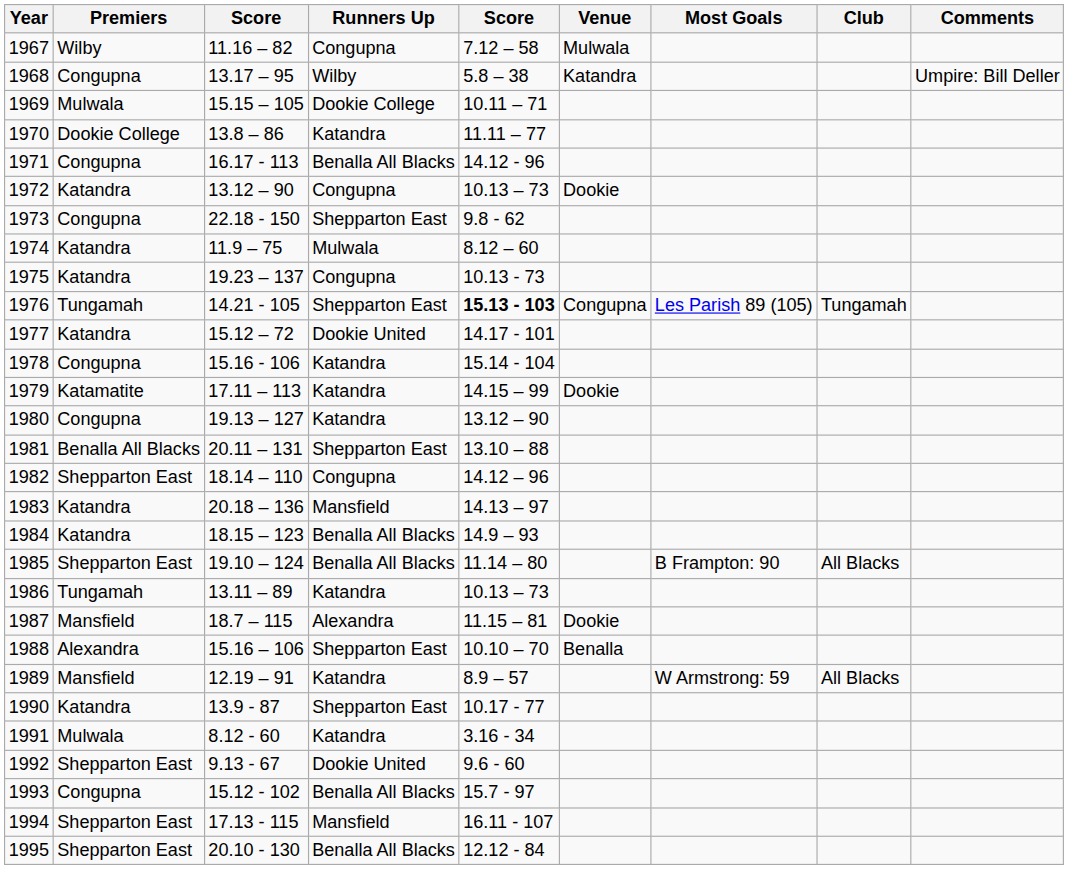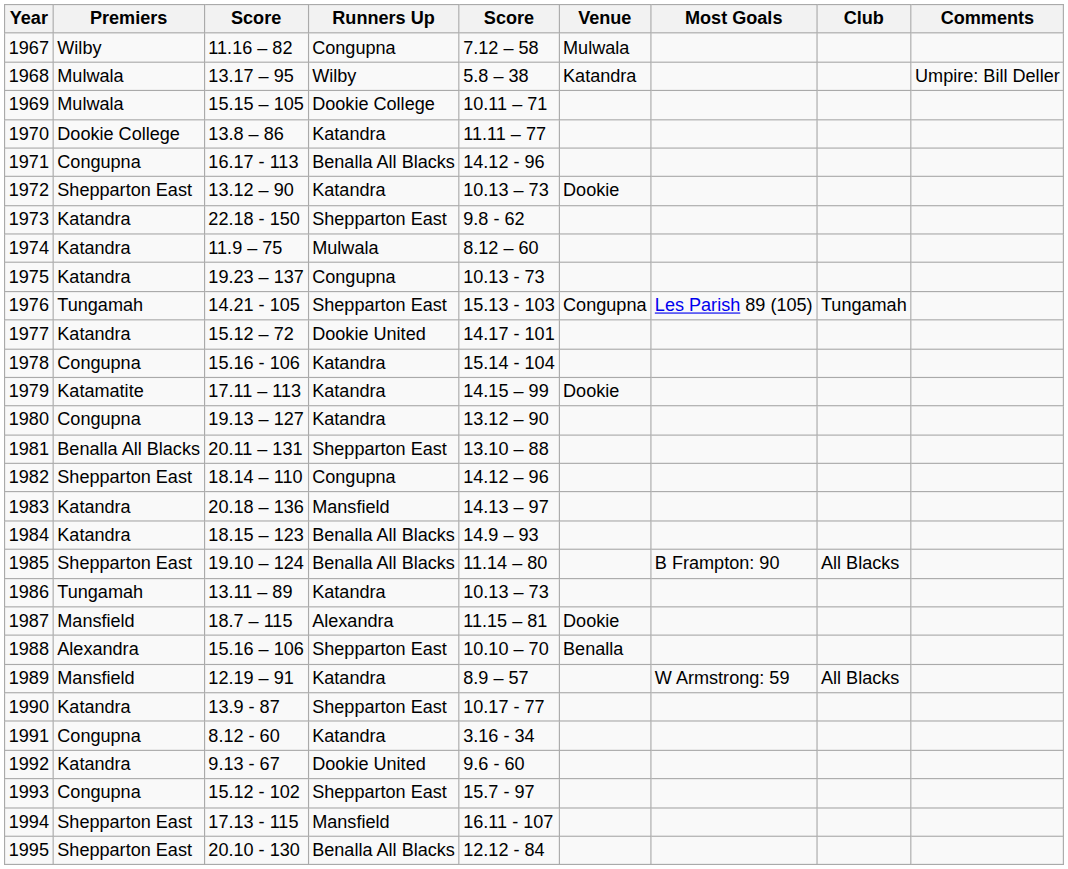1968 | Premiers: Congupna -> Mulwala
1972 | Premiers: Katandra -> Shepparton East
1972 | Runners Up: Congupna -> Katandra
1973 | Premiers: Congupna -> Katandra
1976 | column 5: bold -> normal
1991 | Premiers: Mulwala -> Congupna
1992 | Premiers: Shepparton East -> Katandra
1993 | Runners Up: Benalla All Blacks -> Shepparton East
